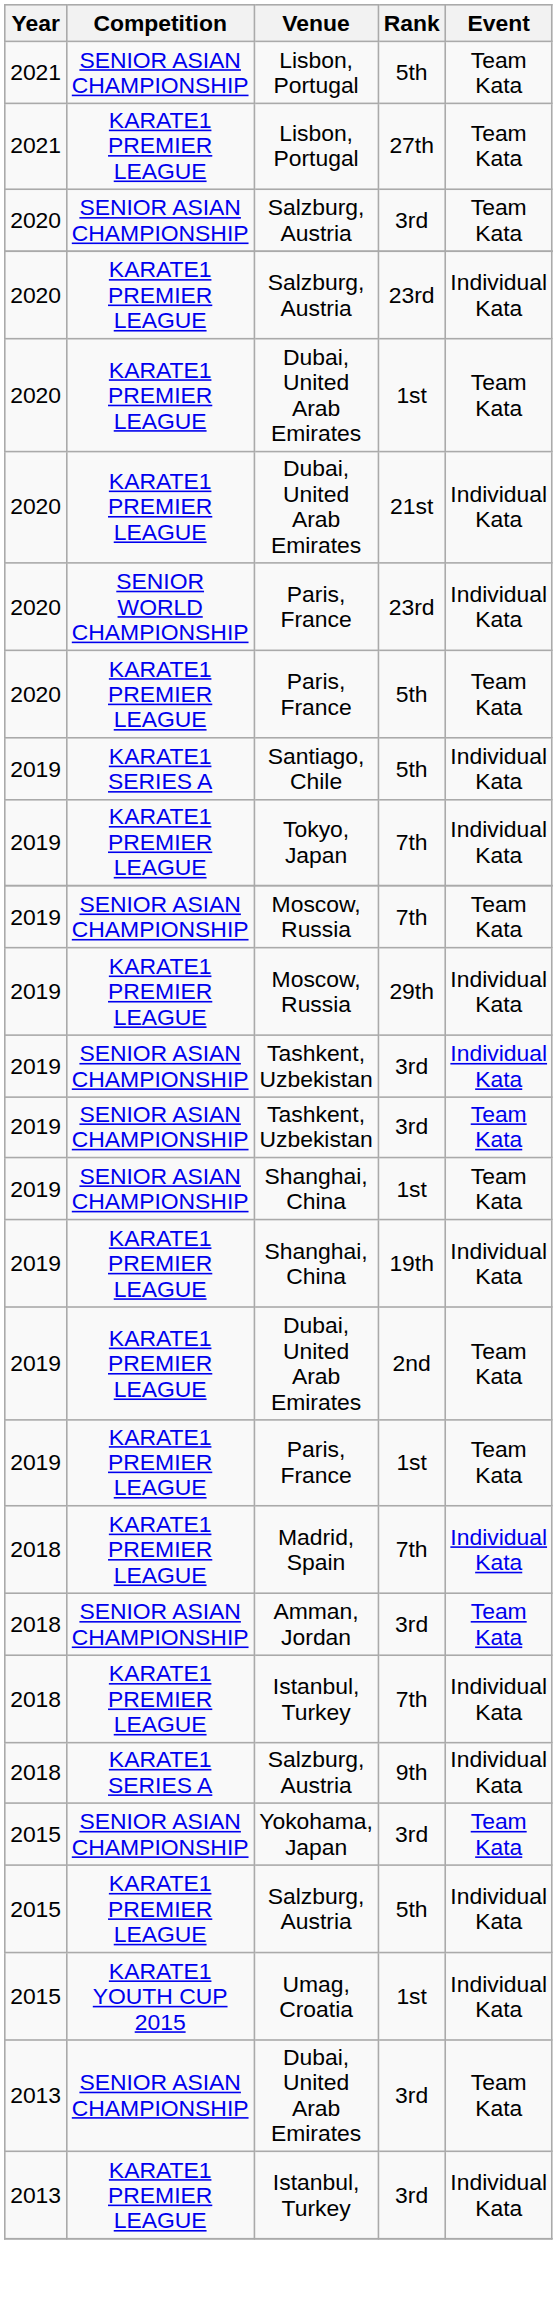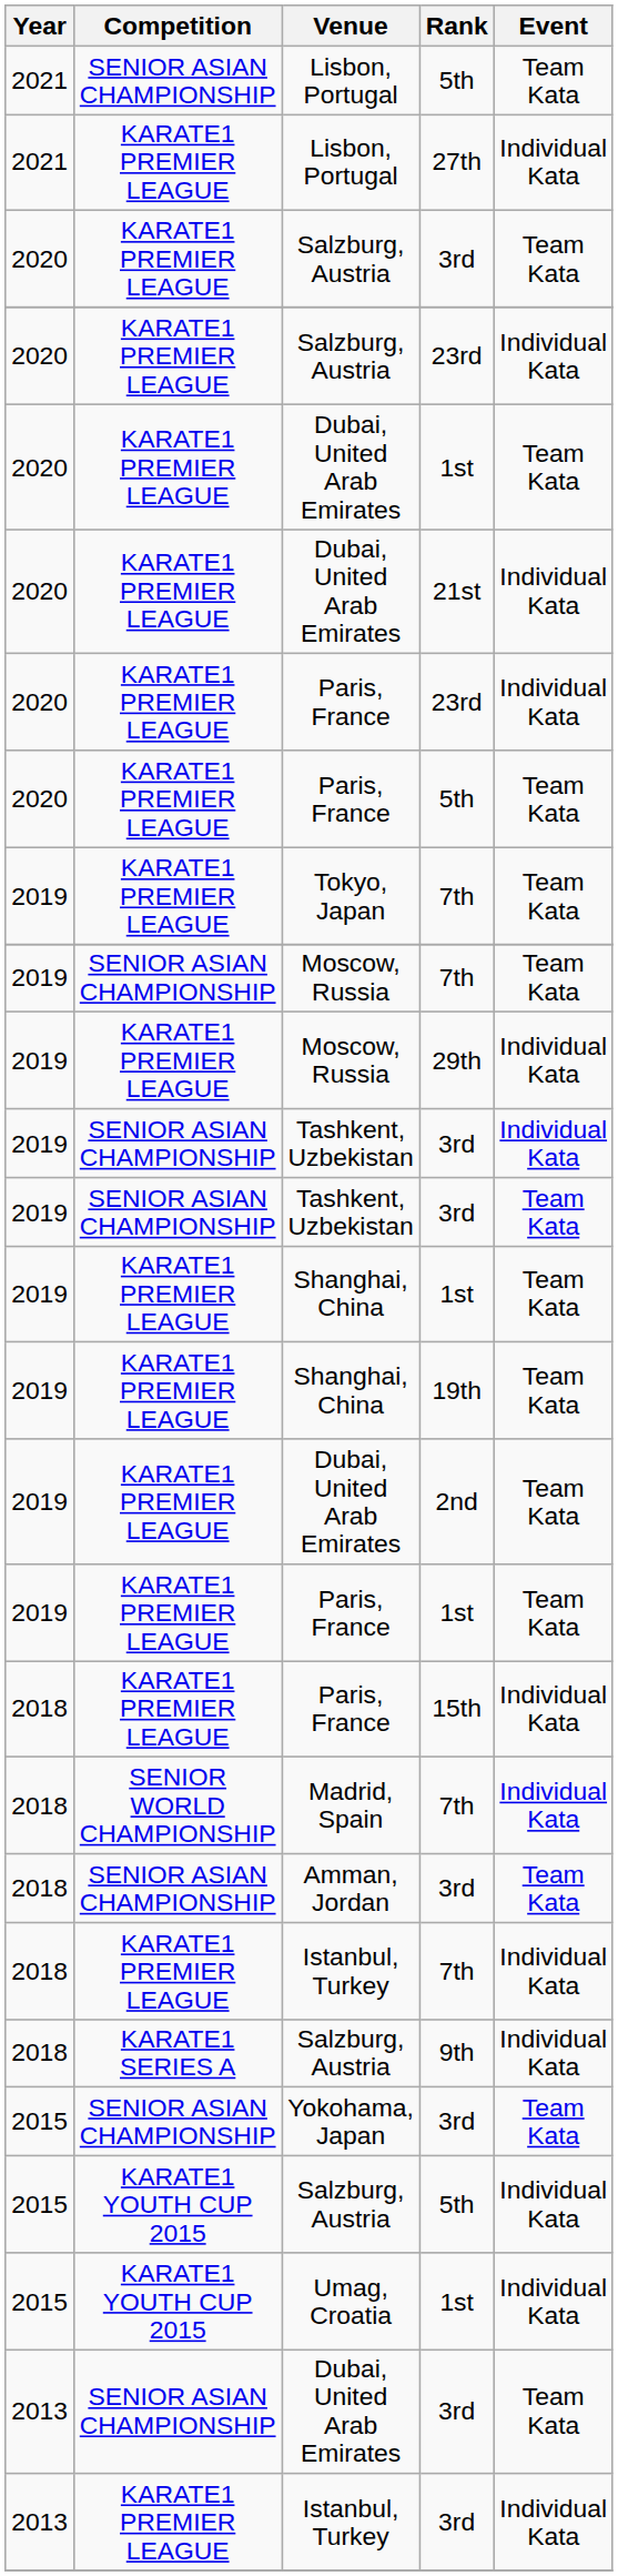Lisbon, Portugal / 27th | Event: Team Kata -> Individual Kata
Salzburg, Austria / 3rd | Competition: SENIOR ASIAN CHAMPIONSHIP -> KARATE1 PREMIER LEAGUE
Paris, France / 23rd | Competition: SENIOR WORLD CHAMPIONSHIP -> KARATE1 PREMIER LEAGUE
- row: 2019 | KARATE1 SERIES A | Santiago, Chile | 5th | Individual Kata
Tokyo, Japan | Event: Individual Kata -> Team Kata
Shanghai, China / 1st | Competition: SENIOR ASIAN CHAMPIONSHIP -> KARATE1 PREMIER LEAGUE
Shanghai, China / 19th | Event: Individual Kata -> Team Kata
+ row: 2018 | KARATE1 PREMIER LEAGUE | Paris, France | 15th | Individual Kata
Madrid, Spain | Competition: KARATE1 PREMIER LEAGUE -> SENIOR WORLD CHAMPIONSHIP
Salzburg, Austria / 5th | Competition: KARATE1 PREMIER LEAGUE -> KARATE1 YOUTH CUP 2015
